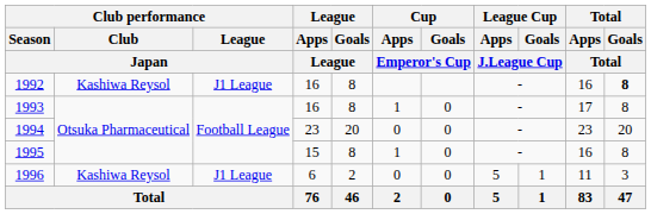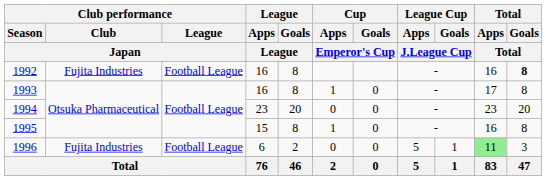1992 | Club performance / Club / Japan: Kashiwa Reysol -> Fujita Industries
1992 | Club performance / League / Japan: J1 League -> Football League
1996 | Club performance / Club / Japan: Kashiwa Reysol -> Fujita Industries
1996 | Club performance / League / Japan: J1 League -> Football League
1996 | Total / Apps / Total: no background -> lightgreen background
